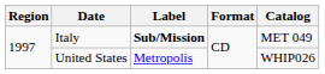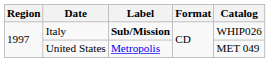Italy | Catalog: MET 049 -> WHIP026
United States | Catalog: WHIP026 -> MET 049
